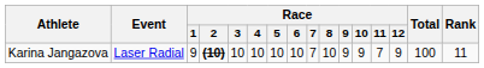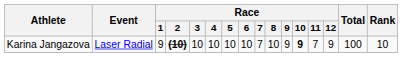Karina Jangazova | Race / 10: normal -> bold
Karina Jangazova | Rank: 11 -> 10
